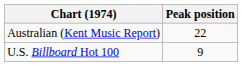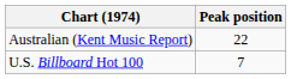U.S. Billboard Hot 100 | Peak position: 9 -> 7
